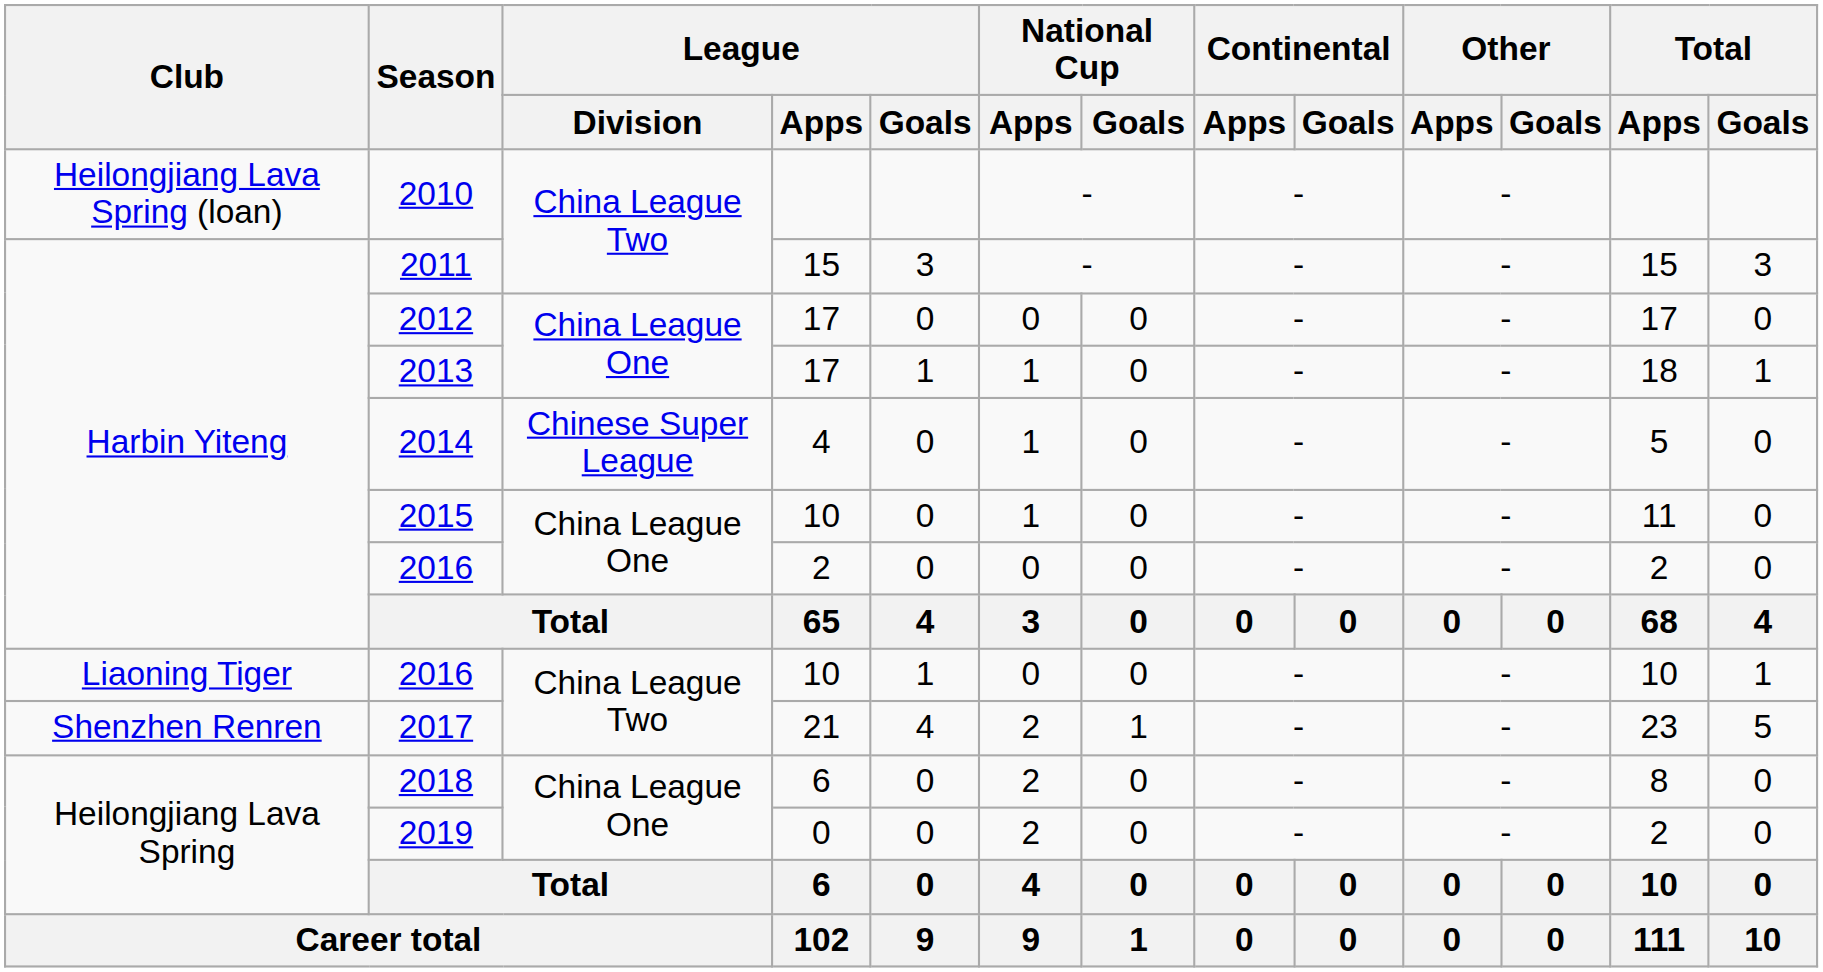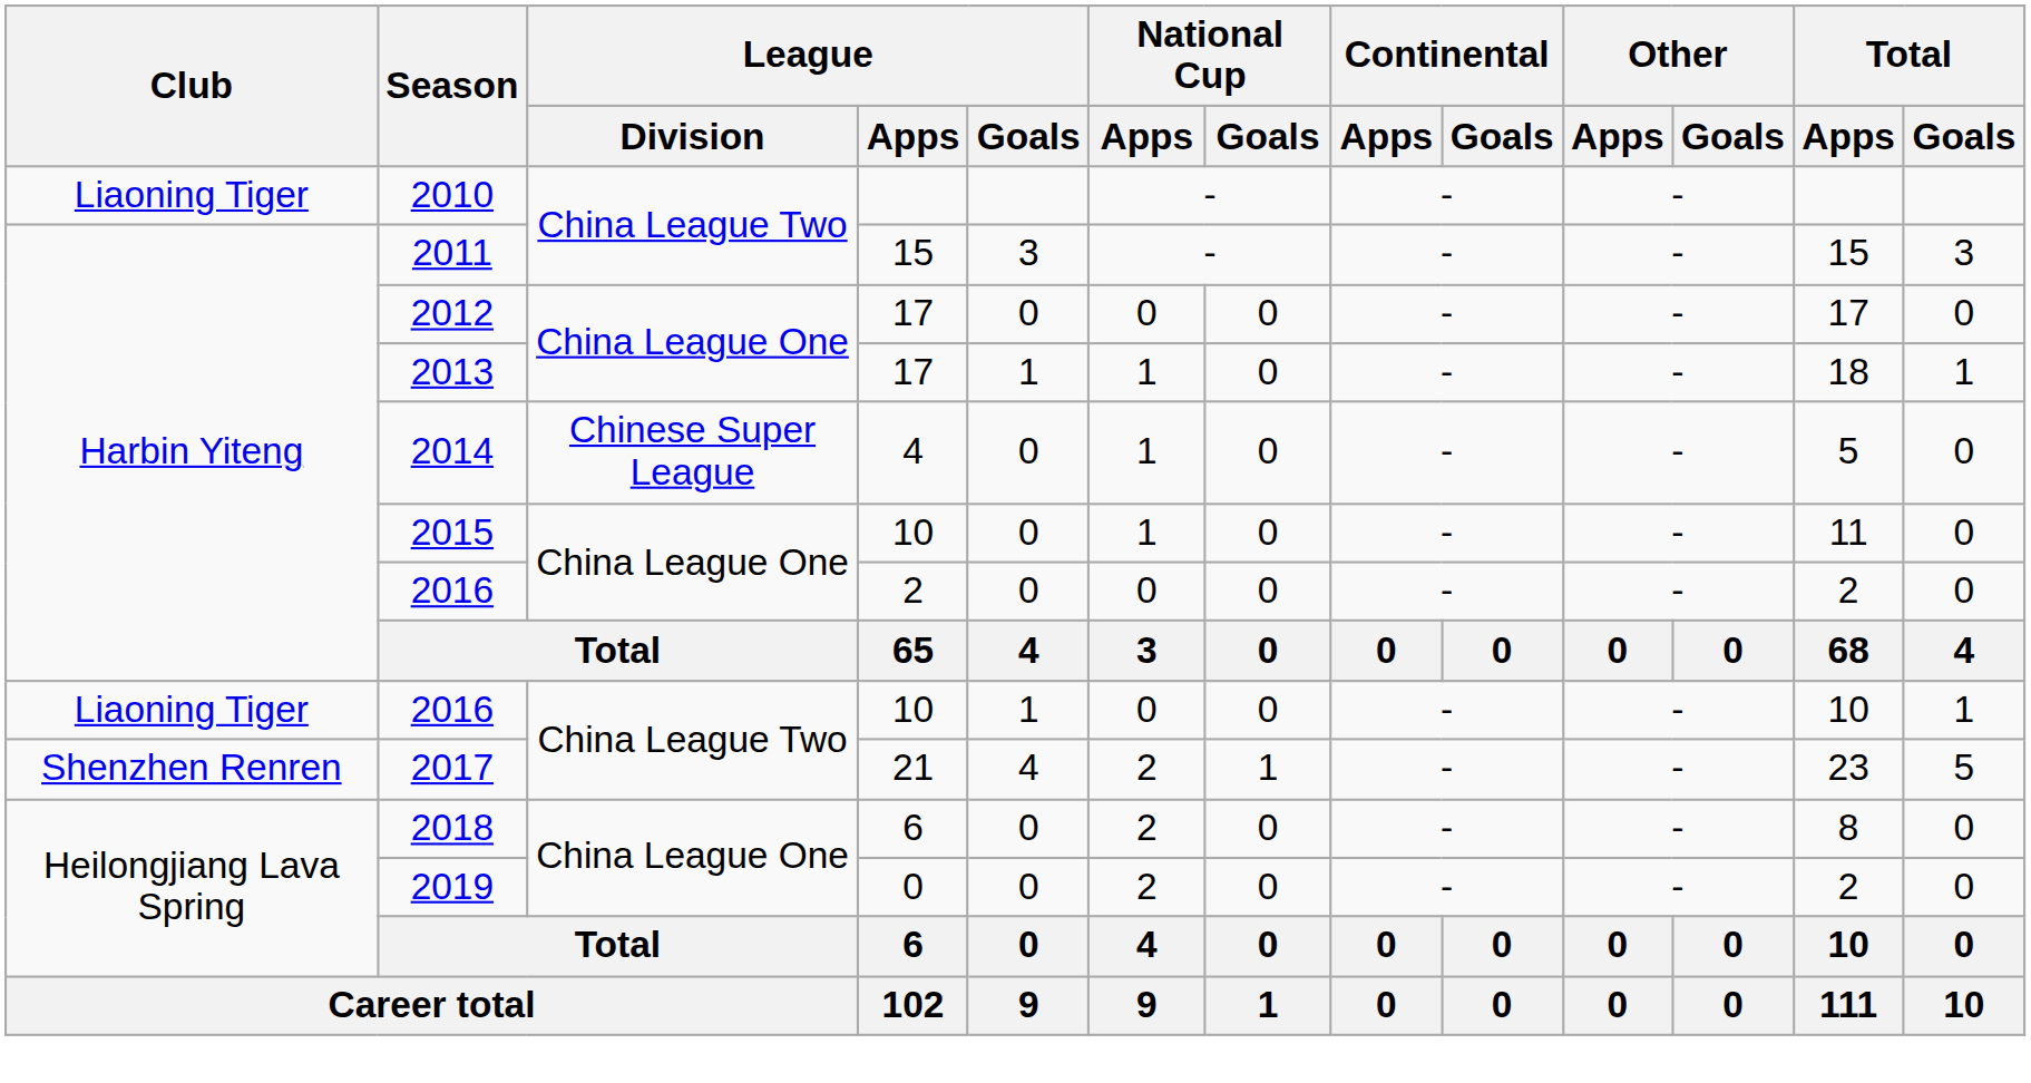2010 | Club: Heilongjiang Lava Spring (loan) -> Liaoning Tiger
